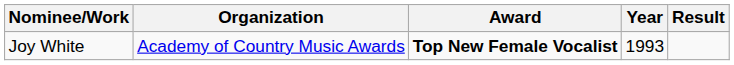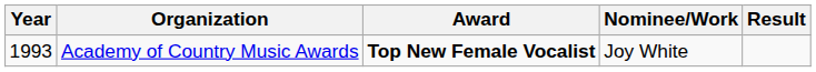columns swapped: Year <-> Nominee/Work
